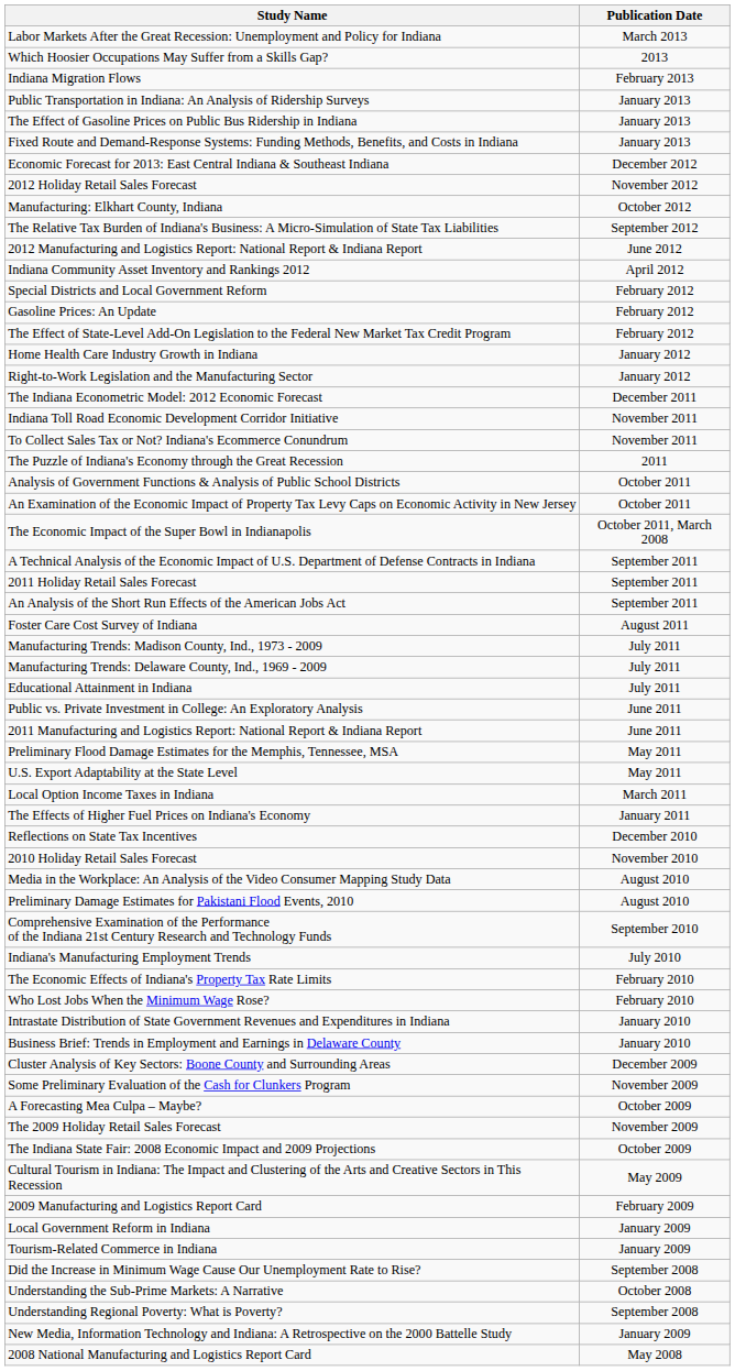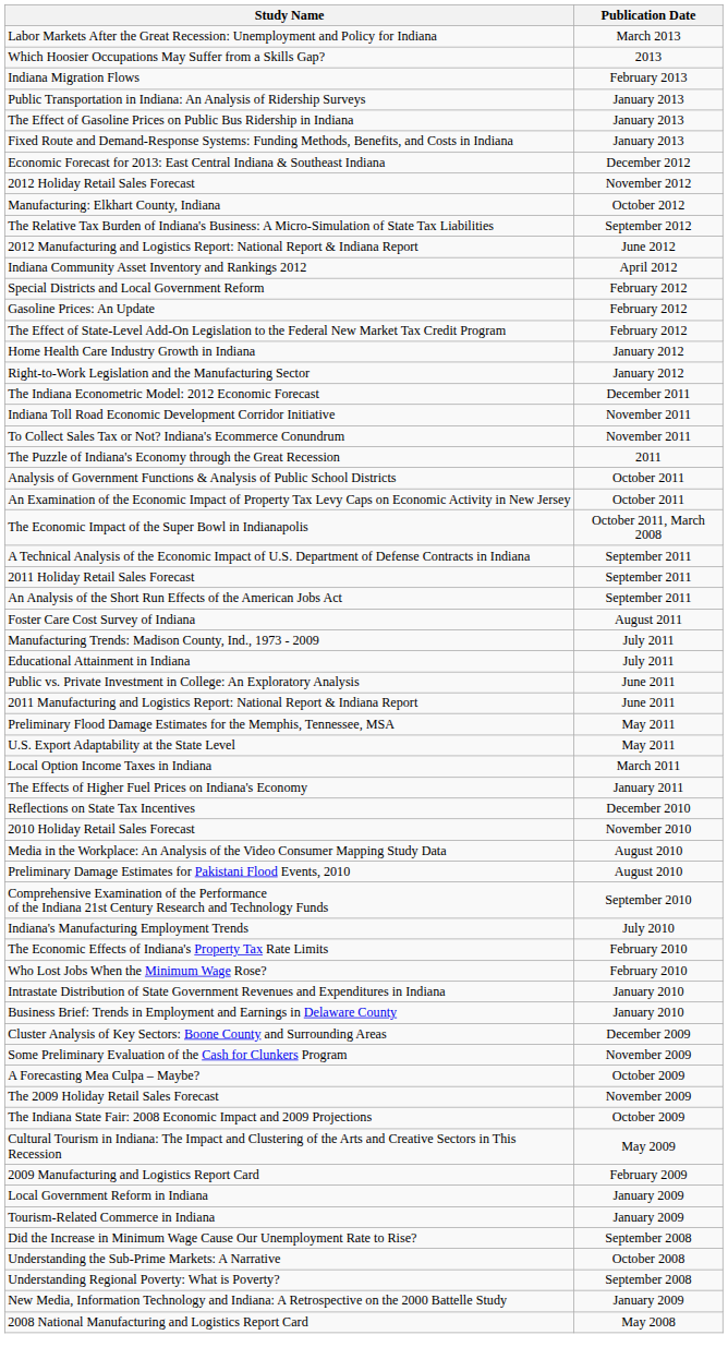- row: Manufacturing Trends: Delaware County, Ind., 1969 - 2009 | July 2011
